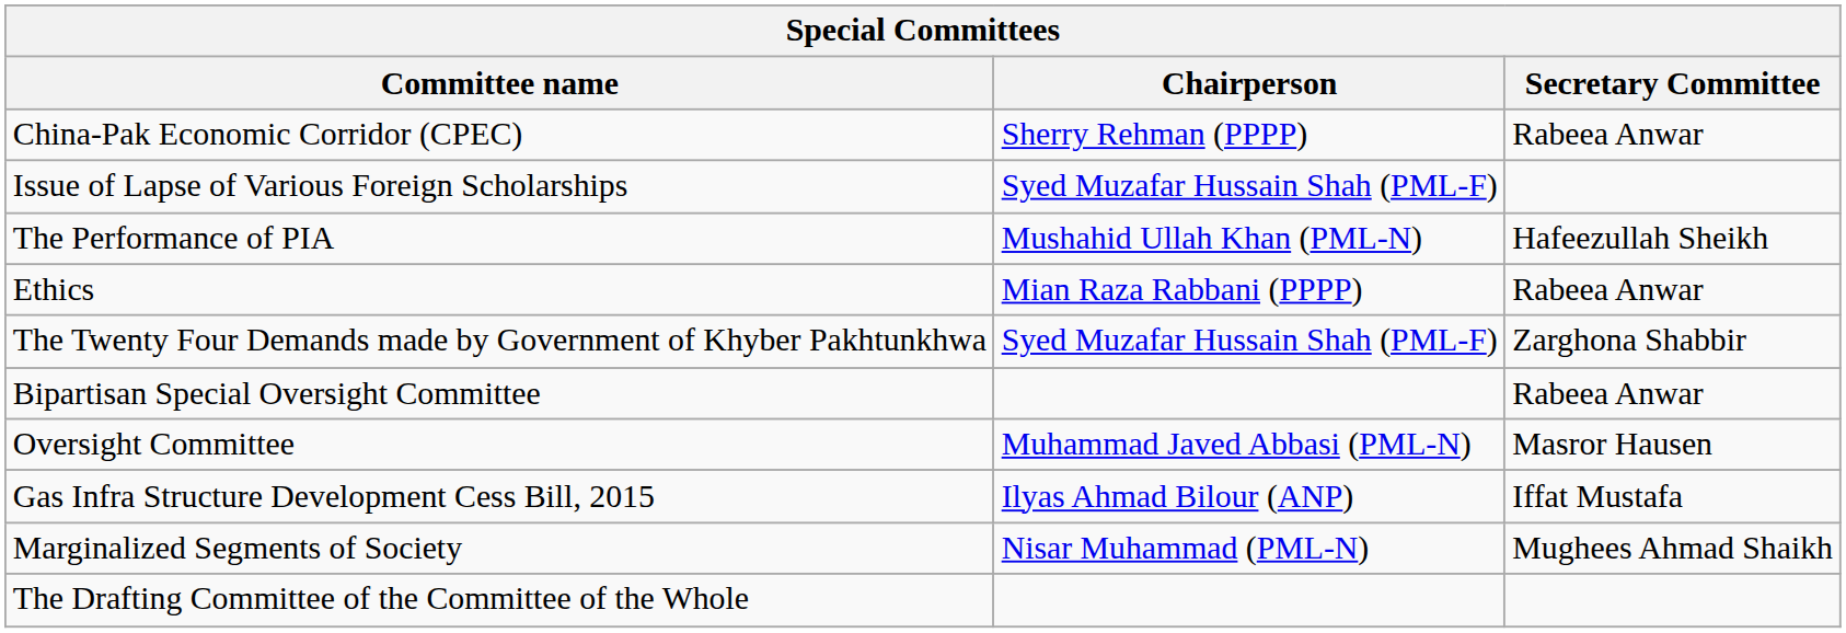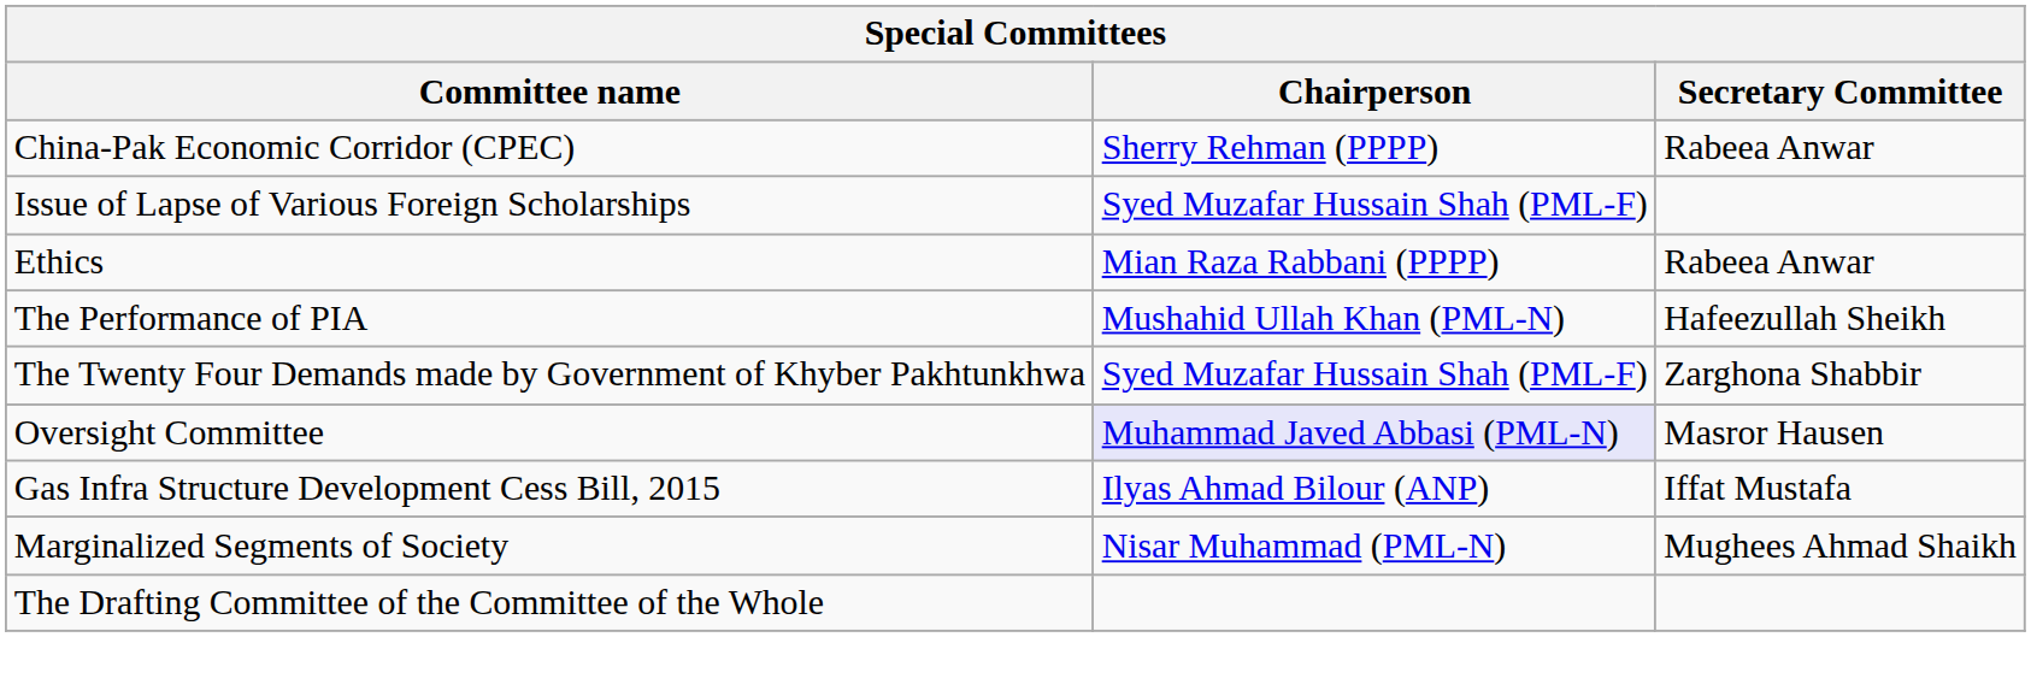rows swapped: Ethics <-> The Performance of PIA
- row: Bipartisan Special Oversight Committee | Rabeea Anwar
Oversight Committee | Chairperson: no background -> lavender background
